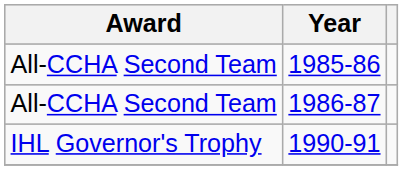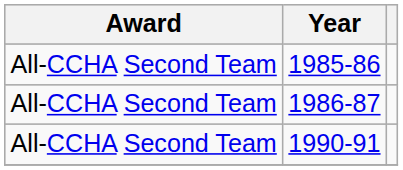1990-91 | Award: IHL Governor's Trophy -> All-CCHA Second Team
